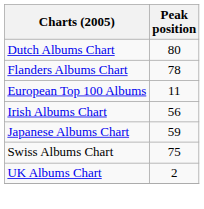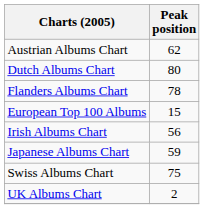+ row: Austrian Albums Chart | 62
European Top 100 Albums | Peak position: 11 -> 15
